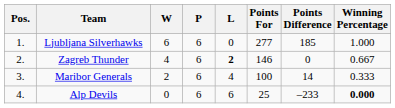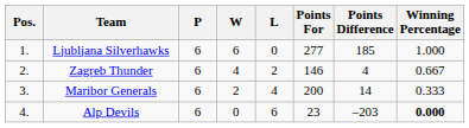columns swapped: P <-> W
Zagreb Thunder | L: bold -> normal
Zagreb Thunder | Points Difference: 0 -> 4
Maribor Generals | Points For: 100 -> 200
Alp Devils | Points For: 25 -> 23
Alp Devils | Points Difference: –233 -> –203
